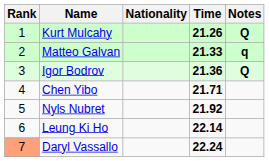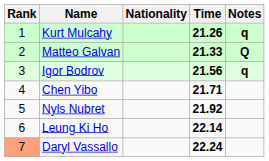Kurt Mulcahy | Notes: Q -> q
Matteo Galvan | Notes: q -> Q
Igor Bodrov | Time: 21.36 -> 21.56
Igor Bodrov | Notes: Q -> q
